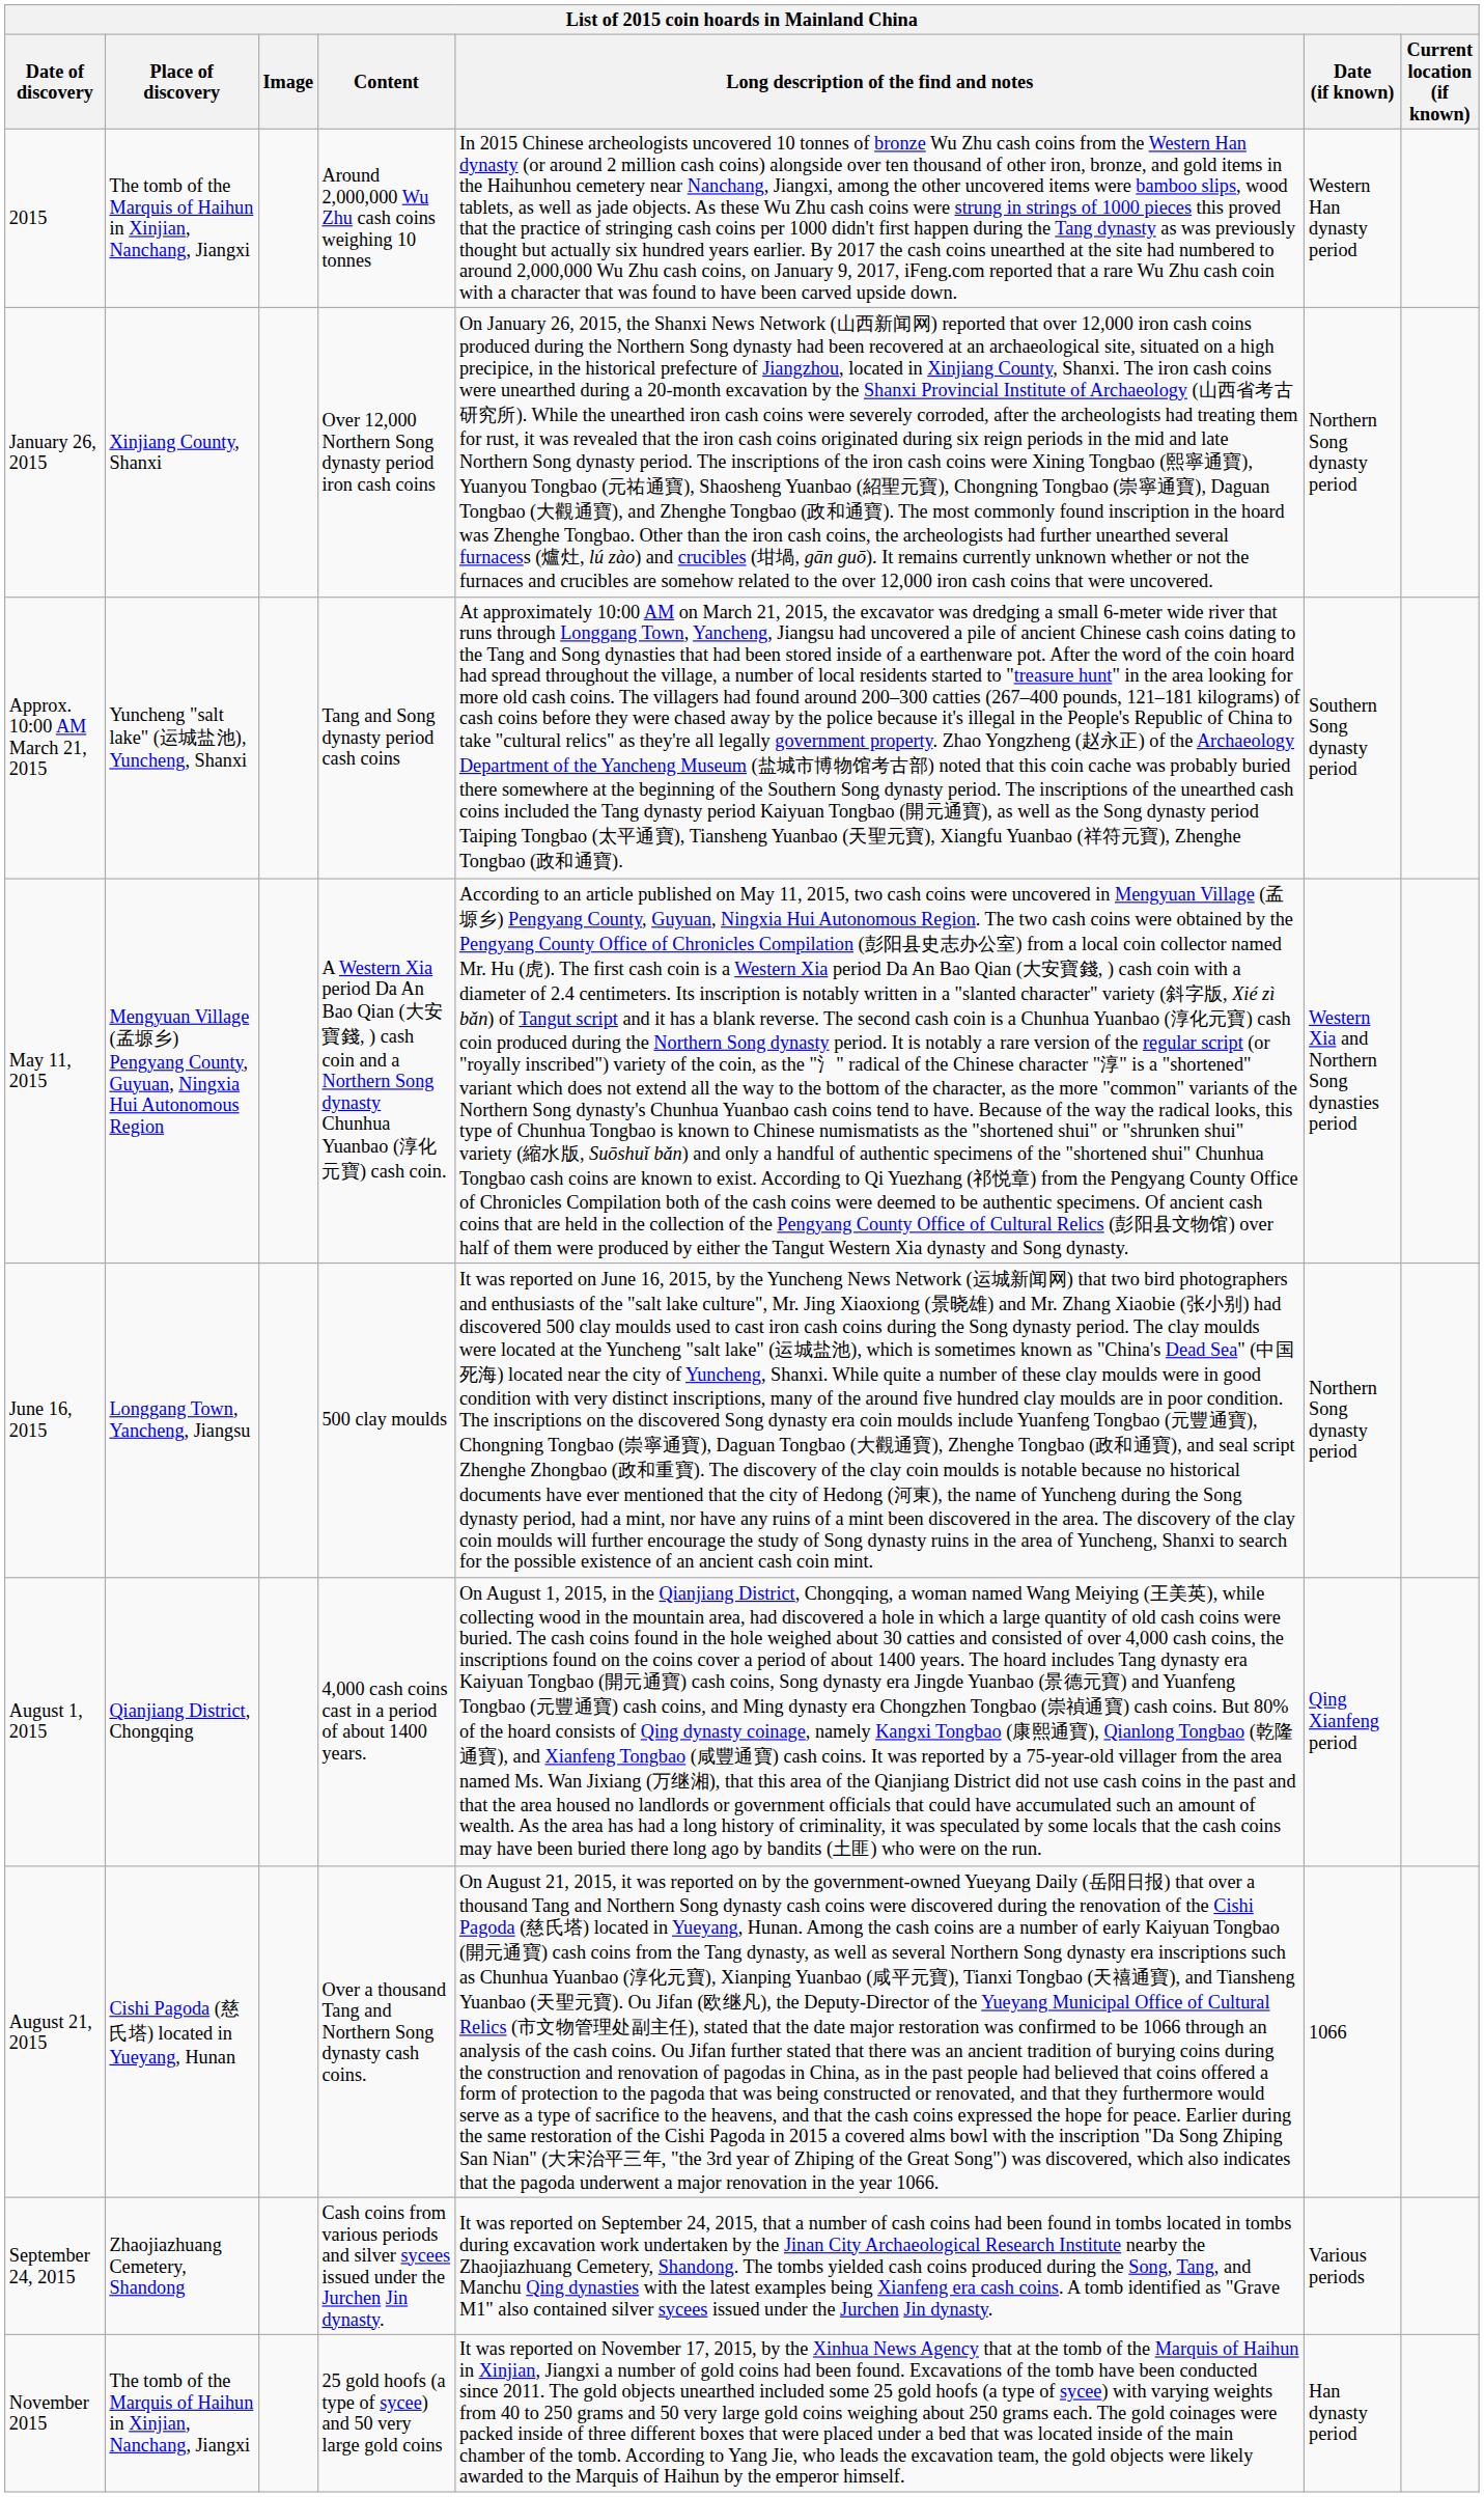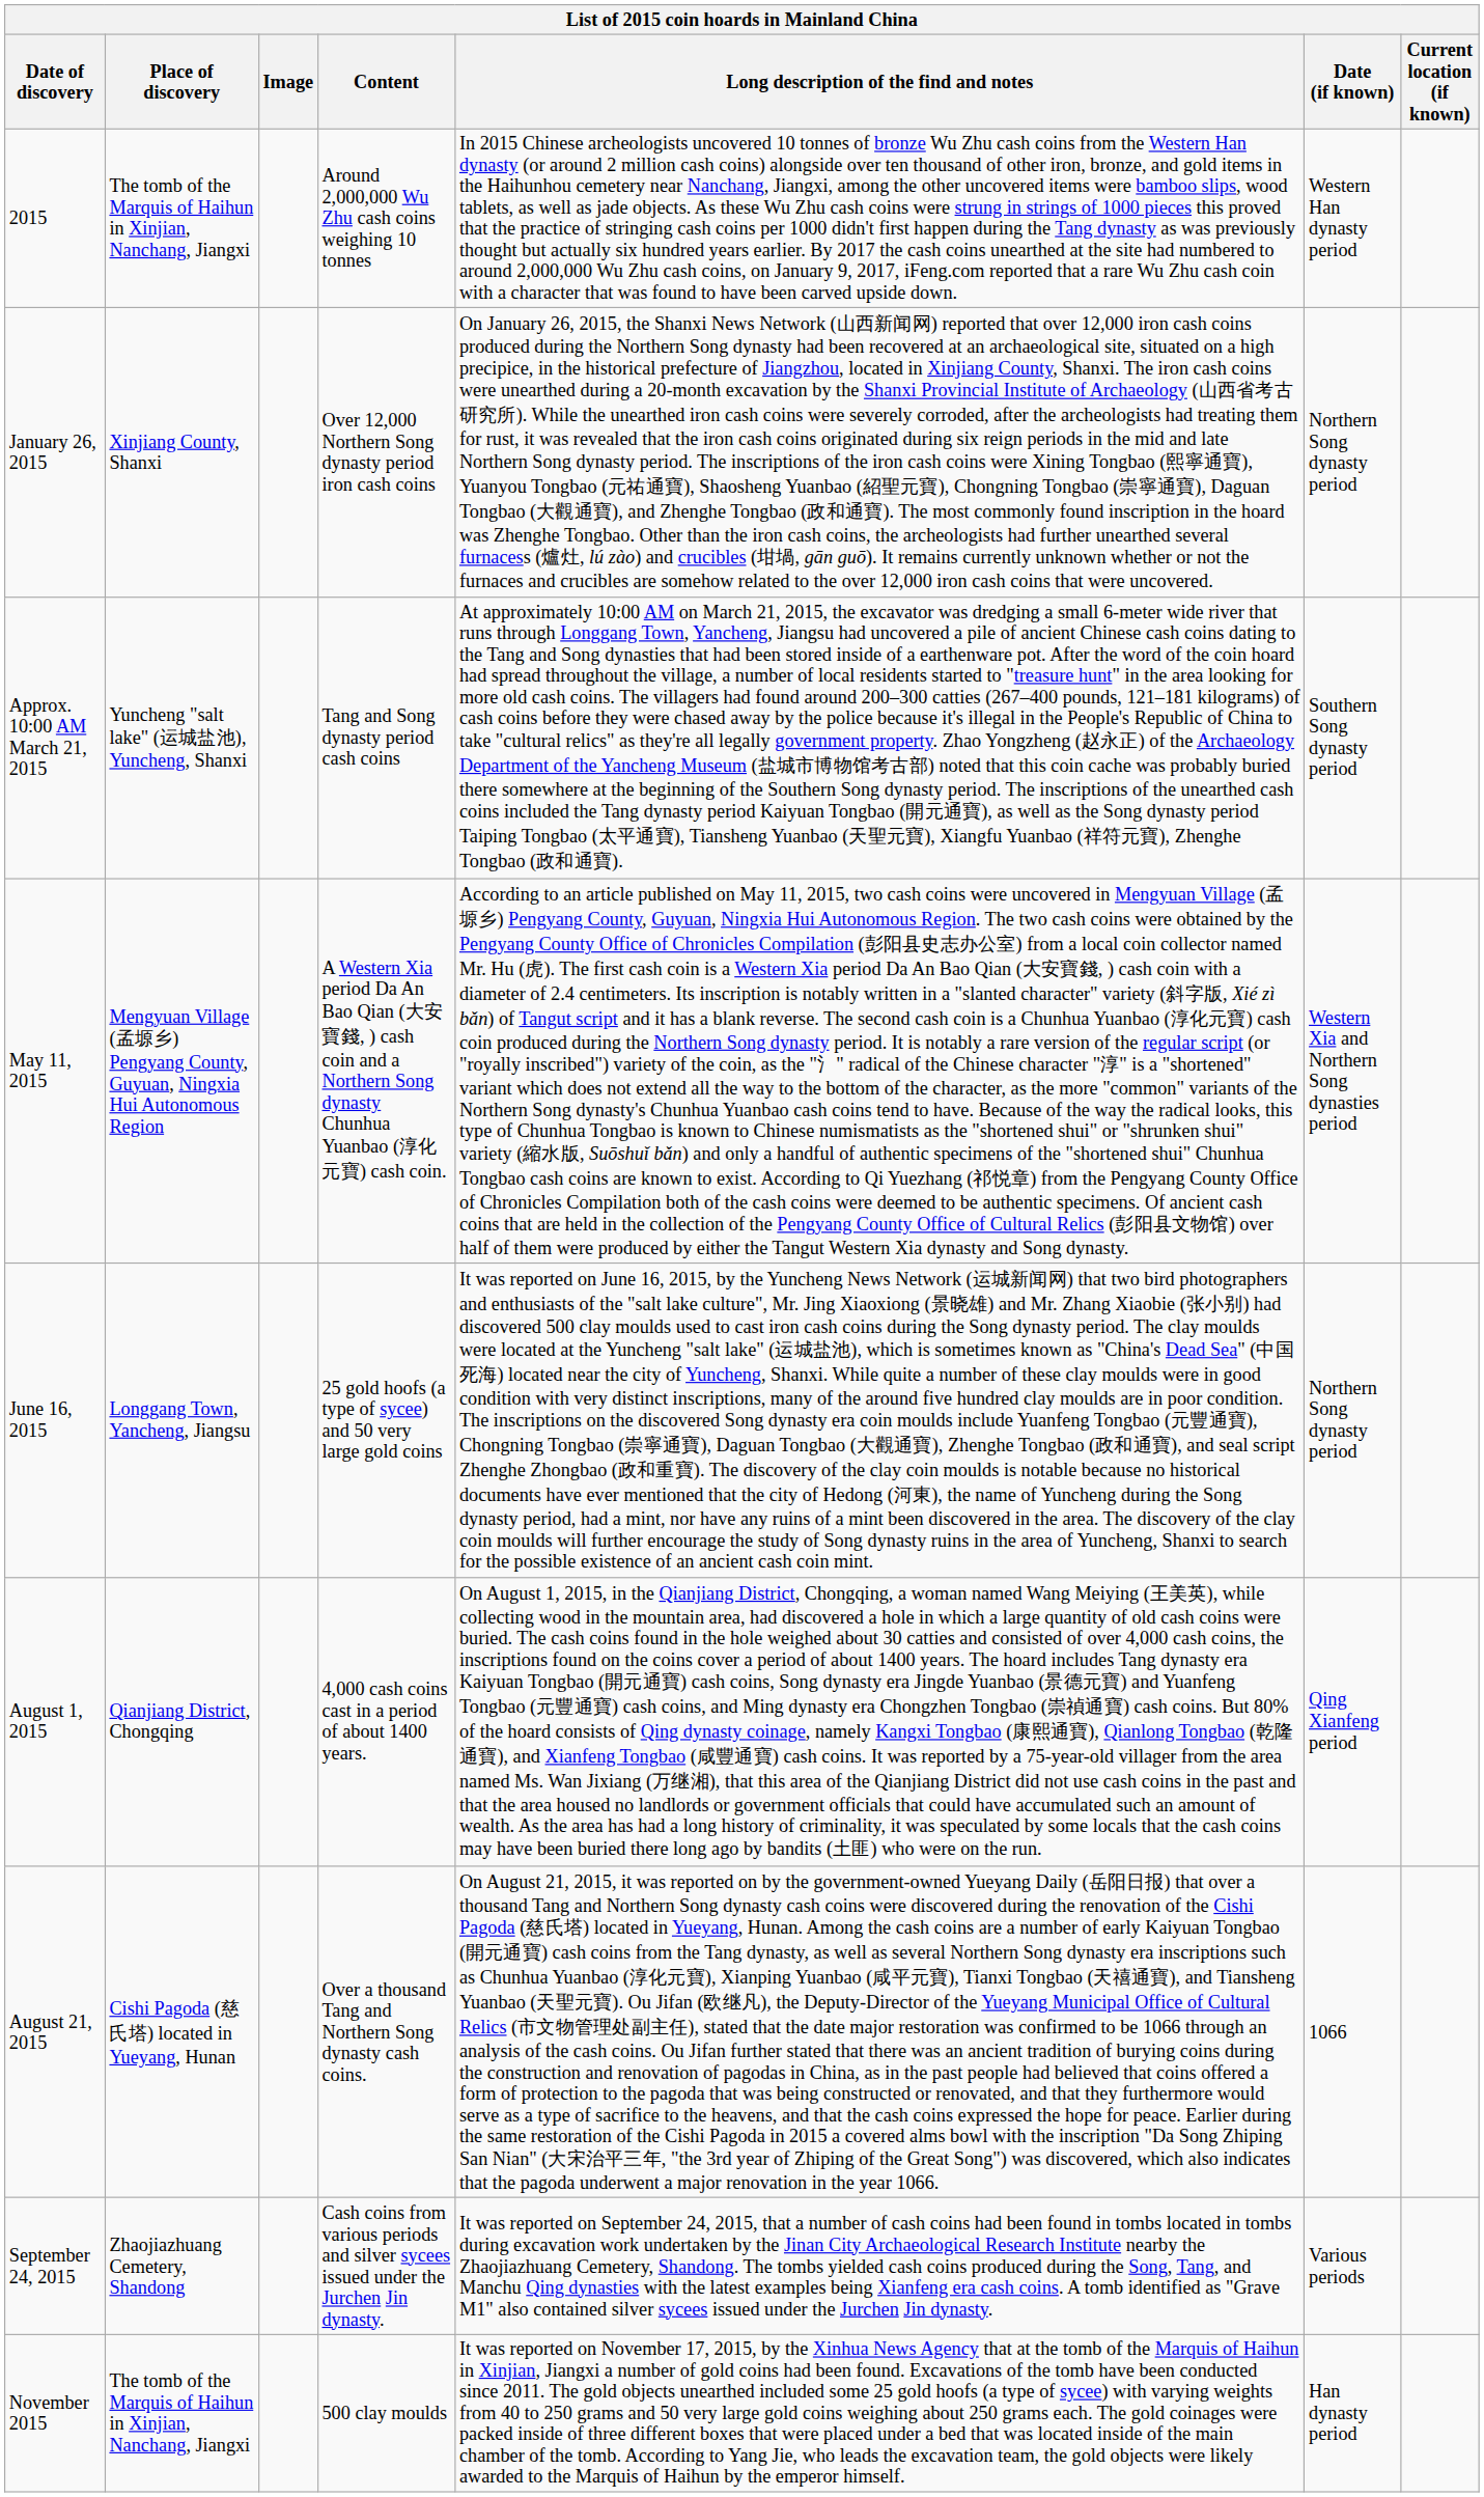June 16, 2015 | Content: 500 clay moulds -> 25 gold hoofs (a type of sycee) and 50 very large gold coins
November 2015 | Content: 25 gold hoofs (a type of sycee) and 50 very large gold coins -> 500 clay moulds
